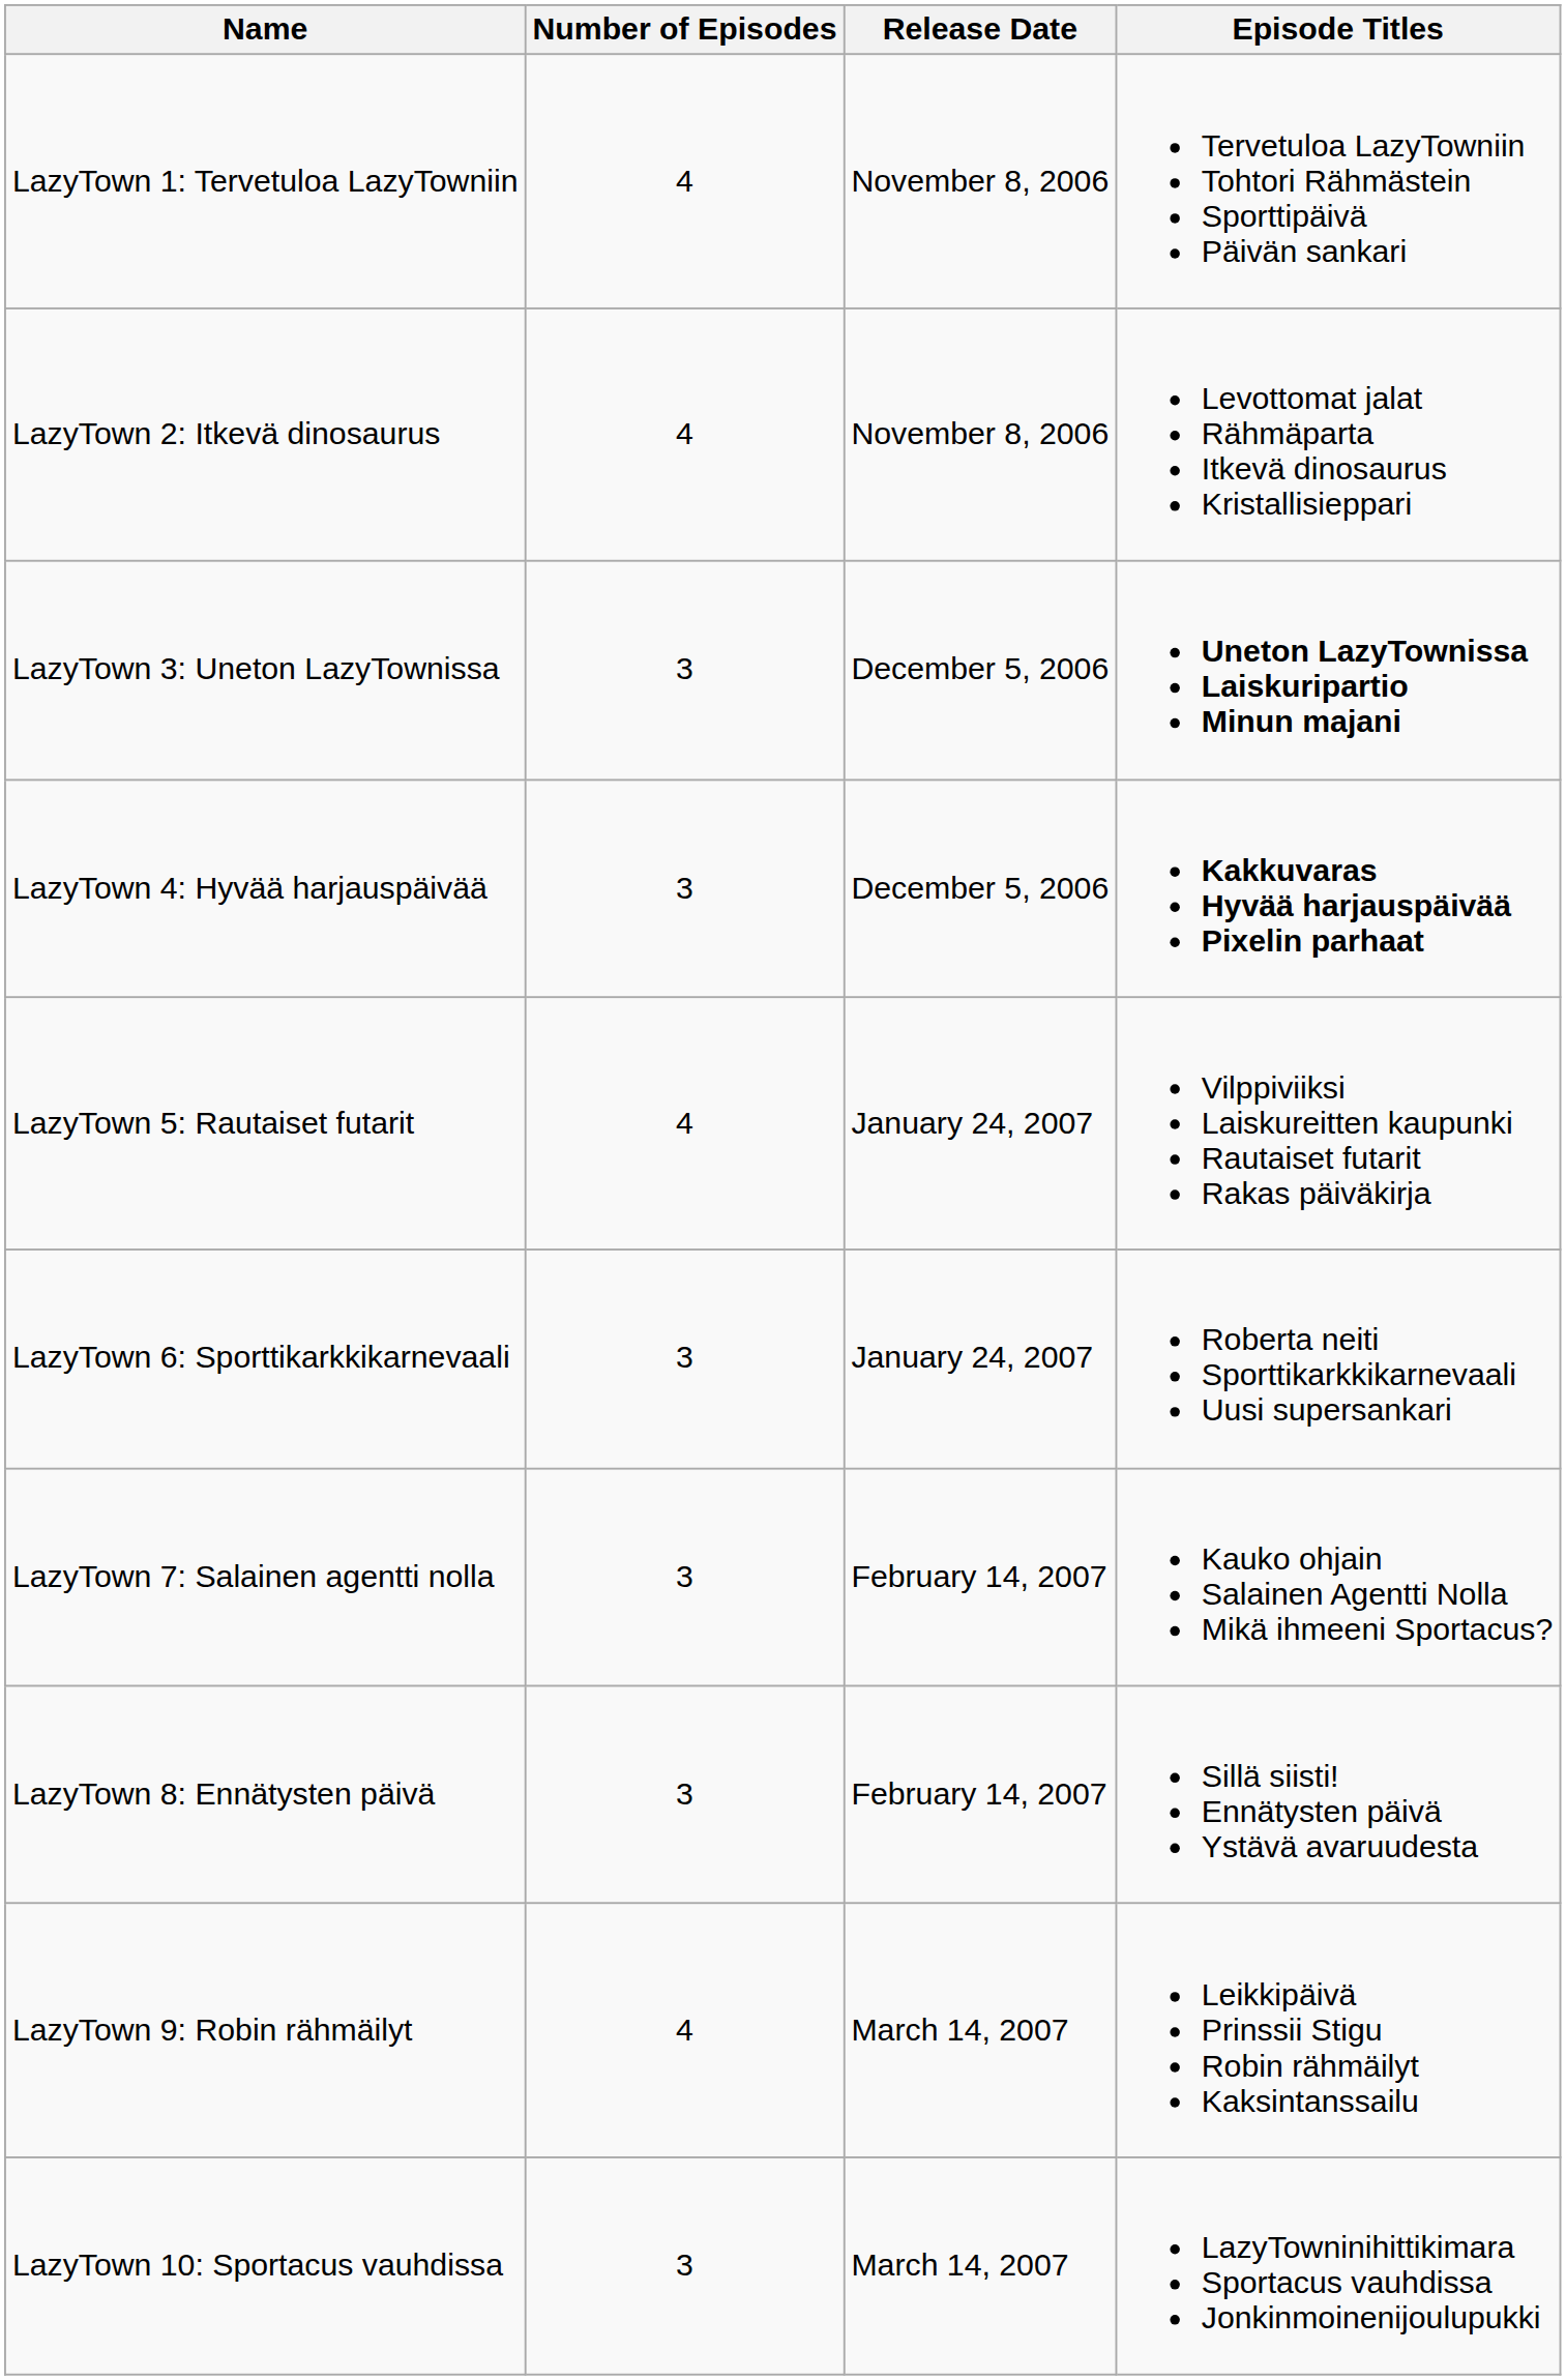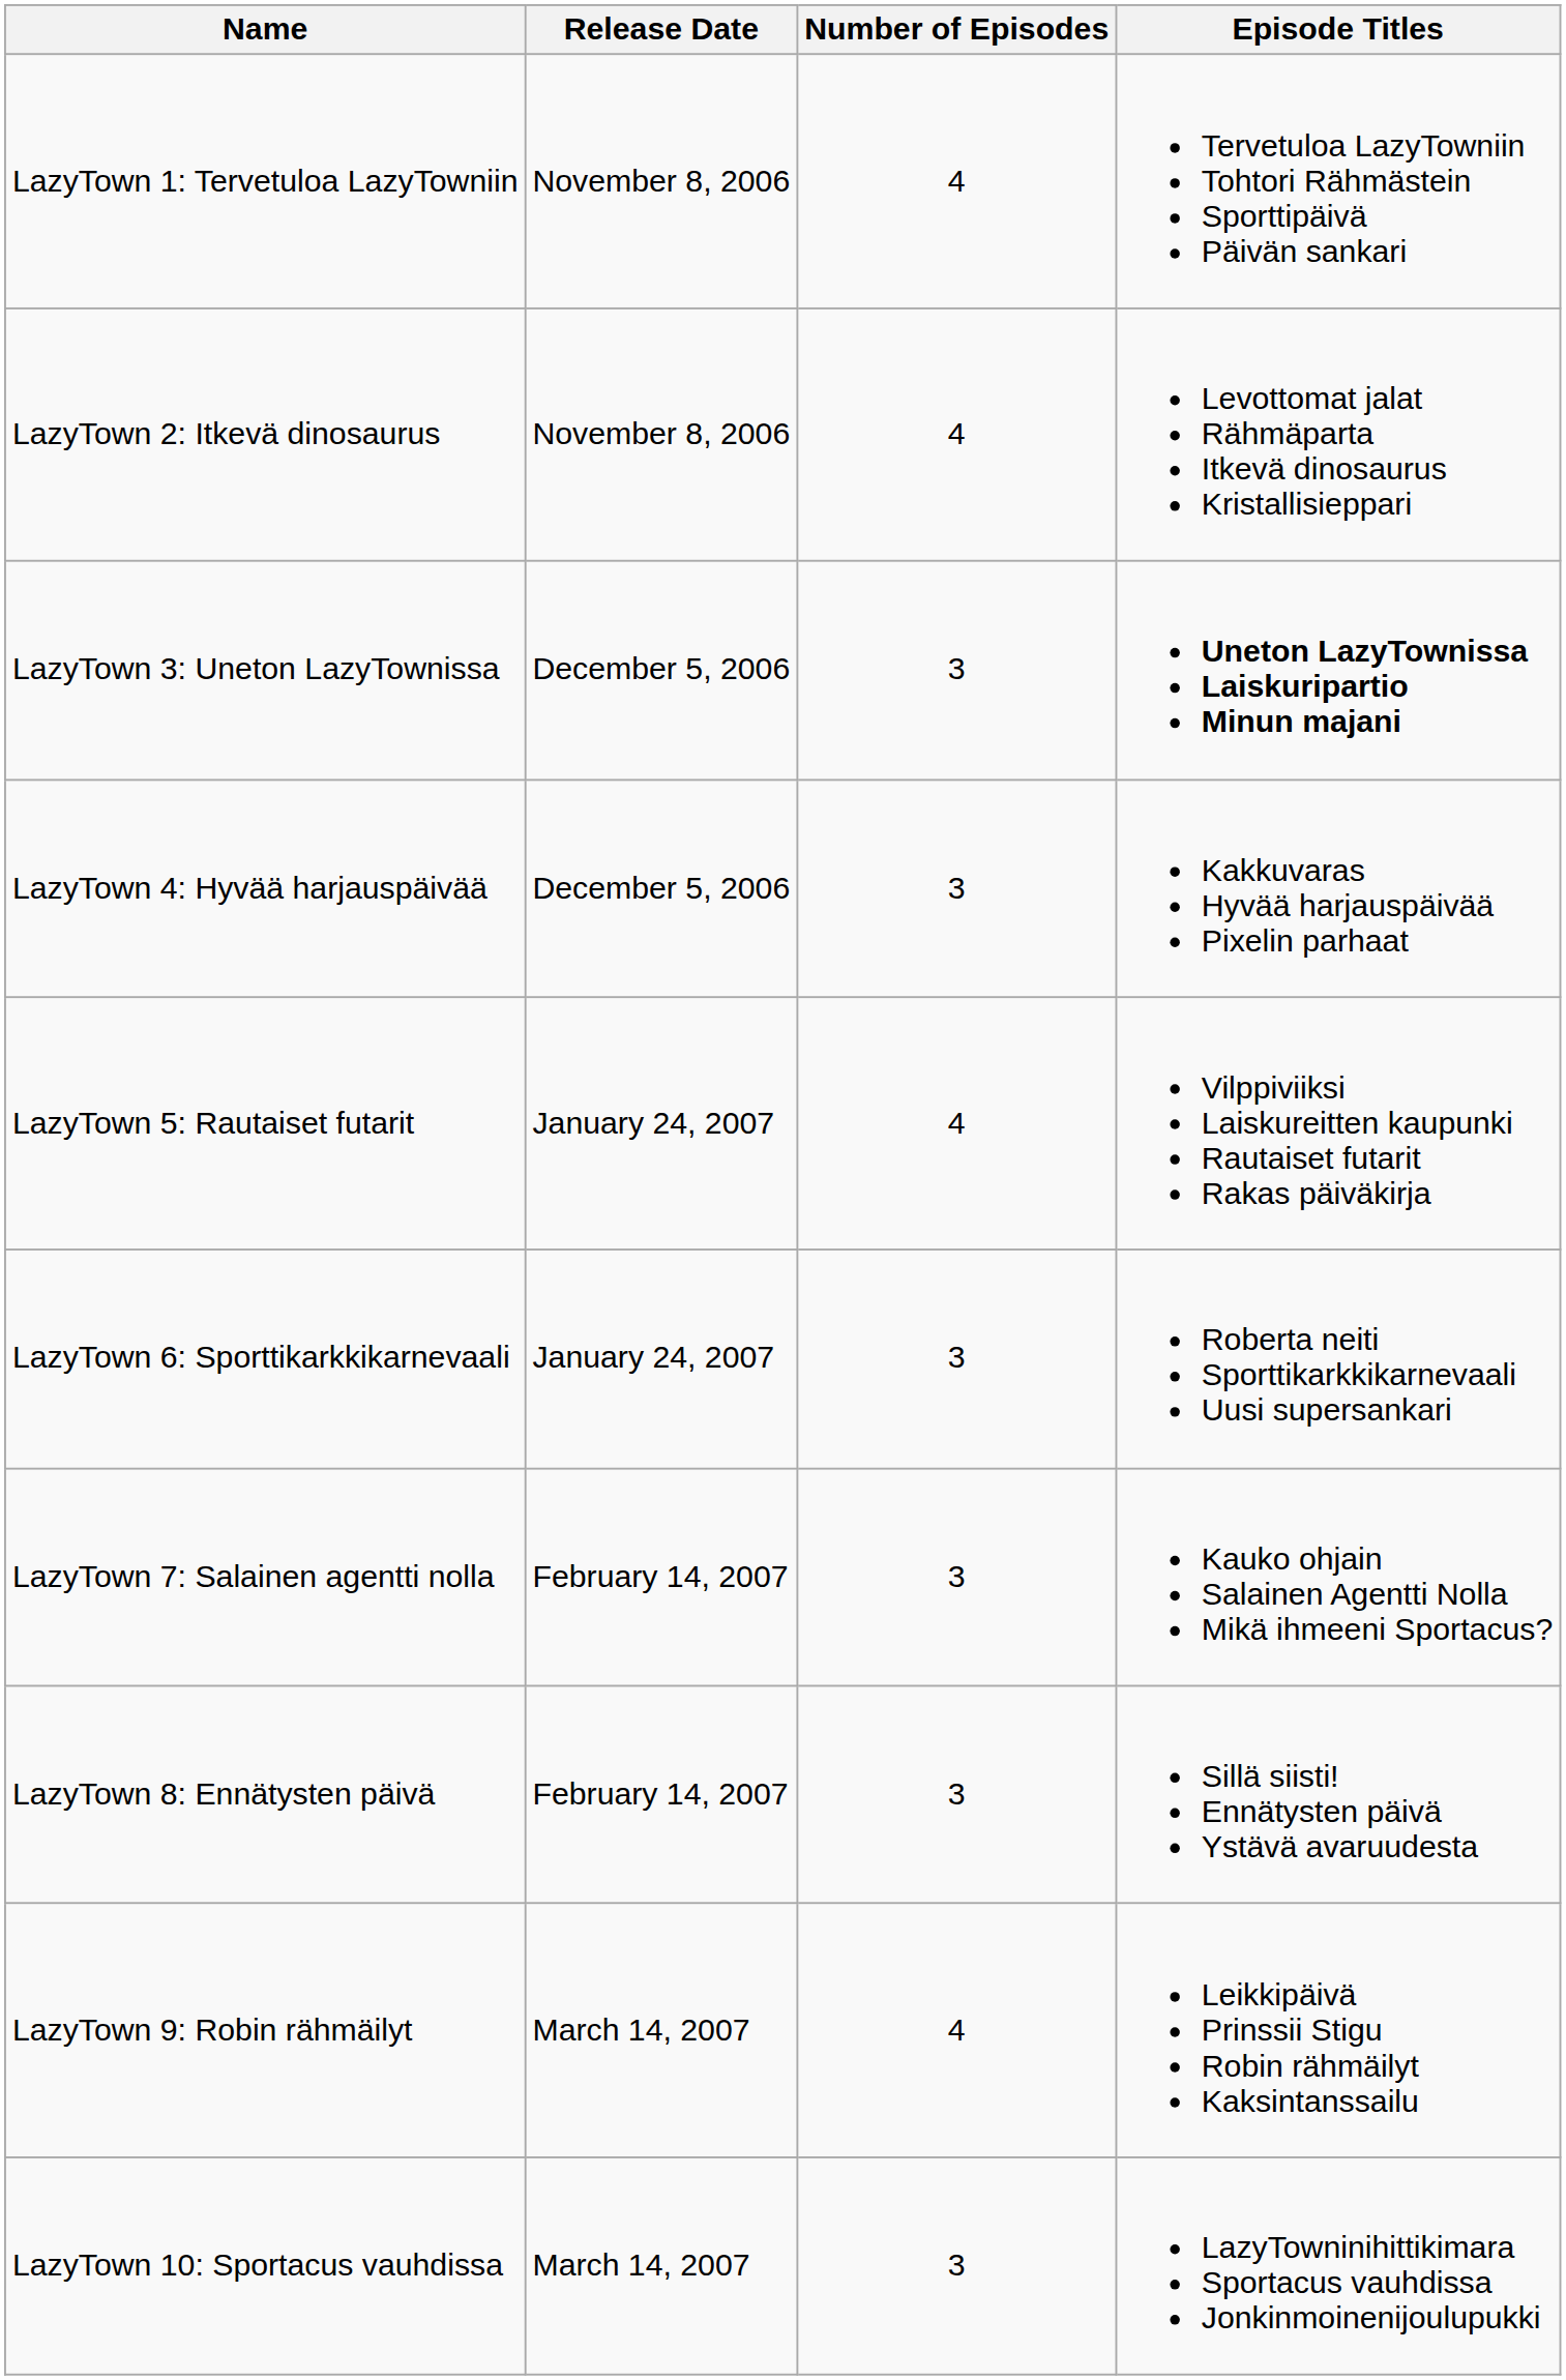columns swapped: Release Date <-> Number of Episodes
LazyTown 4: Hyvää harjauspäivää | Episode Titles: bold -> normal
